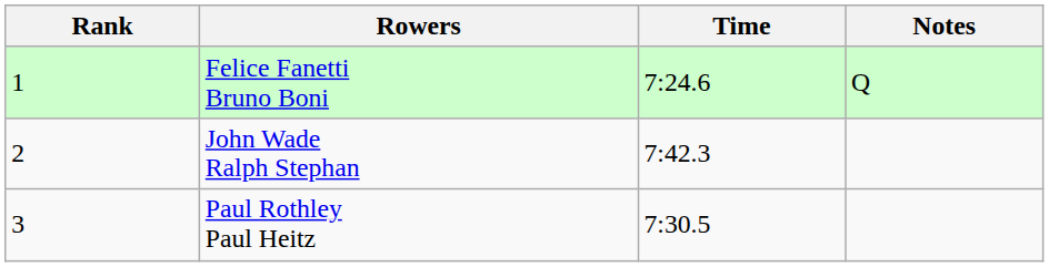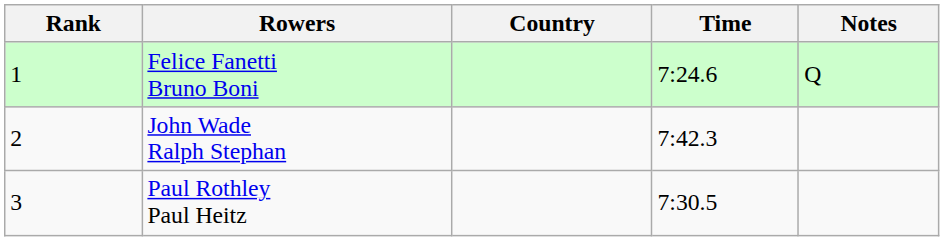+ column: Country
